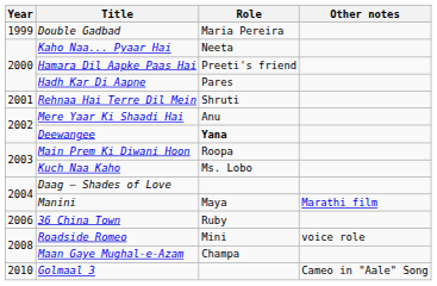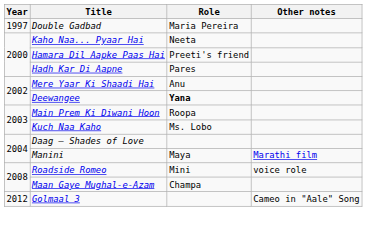Double Gadbad | Year: 1999 -> 1997
- row: 2001 | Rehnaa Hai Terre Dil Mein | Shruti
- row: 2006 | 36 China Town | Ruby
Golmaal 3 | Year: 2010 -> 2012
